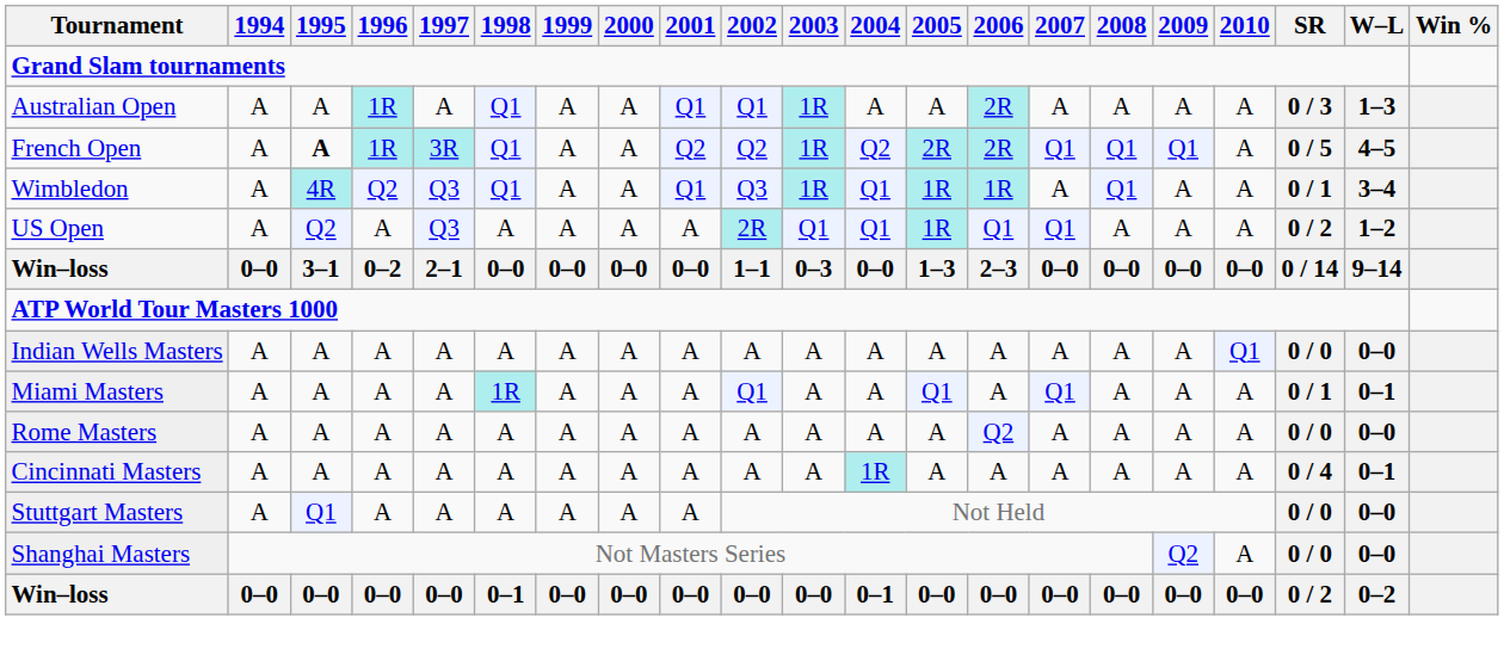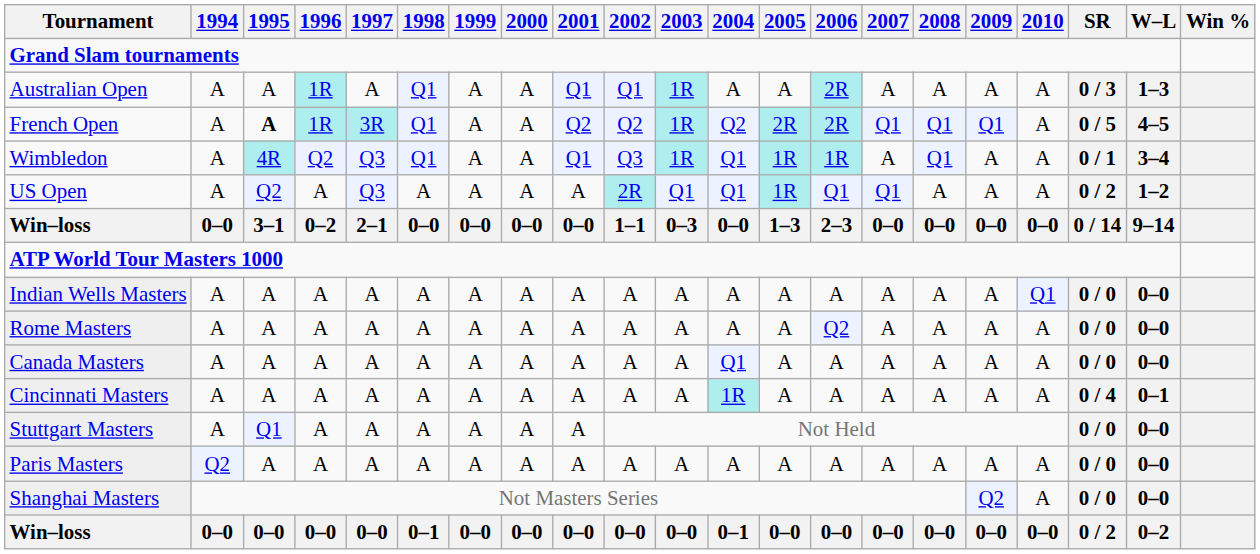- row: Miami Masters | A | A | A | A | 1R | A | A | A | Q1 | A | A | Q1 | A | Q1 | A | A | A | 0 / 1 | 0–1
+ row: Canada Masters | A | A | A | A | A | A | A | A | A | A | Q1 | A | A | A | A | A | A | 0 / 0 | 0–0
+ row: Paris Masters | Q2 | A | A | A | A | A | A | A | A | A | A | A | A | A | A | A | A | 0 / 0 | 0–0
